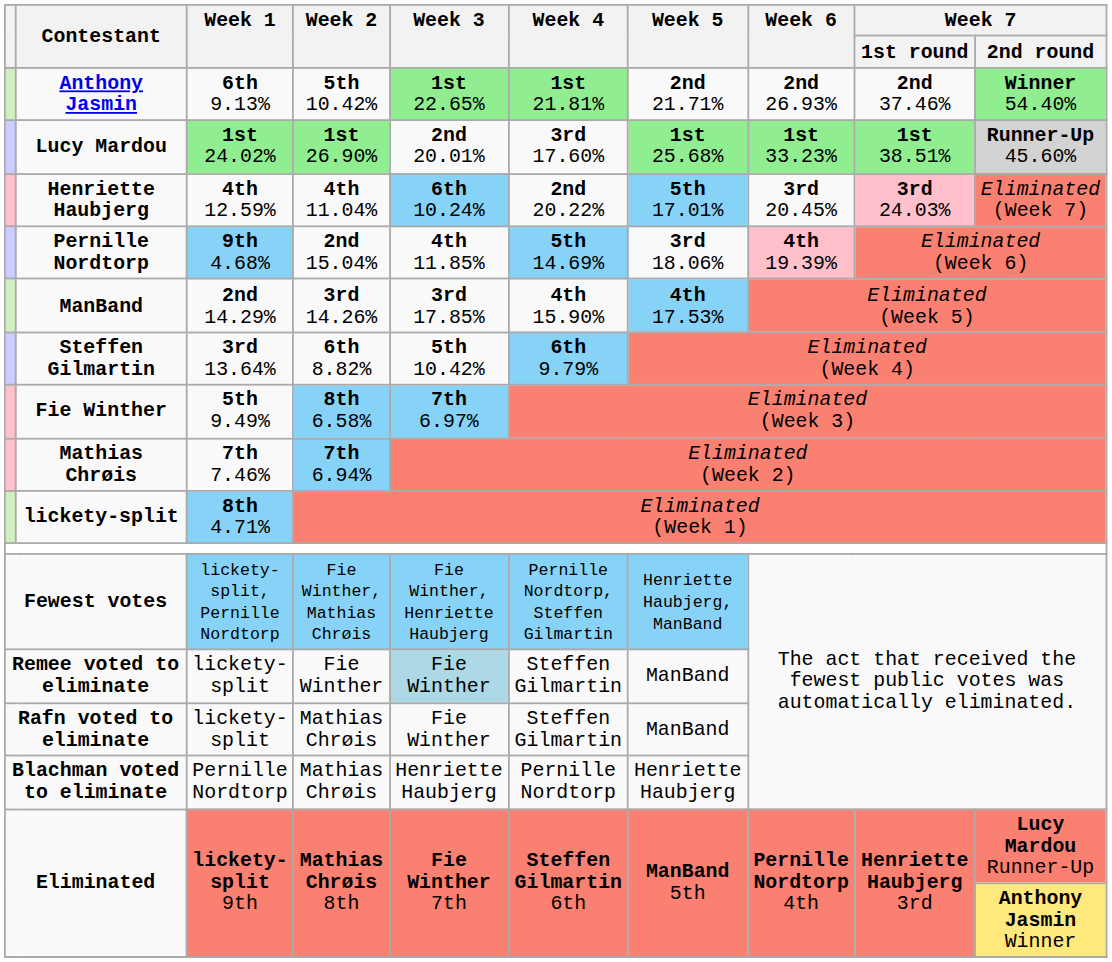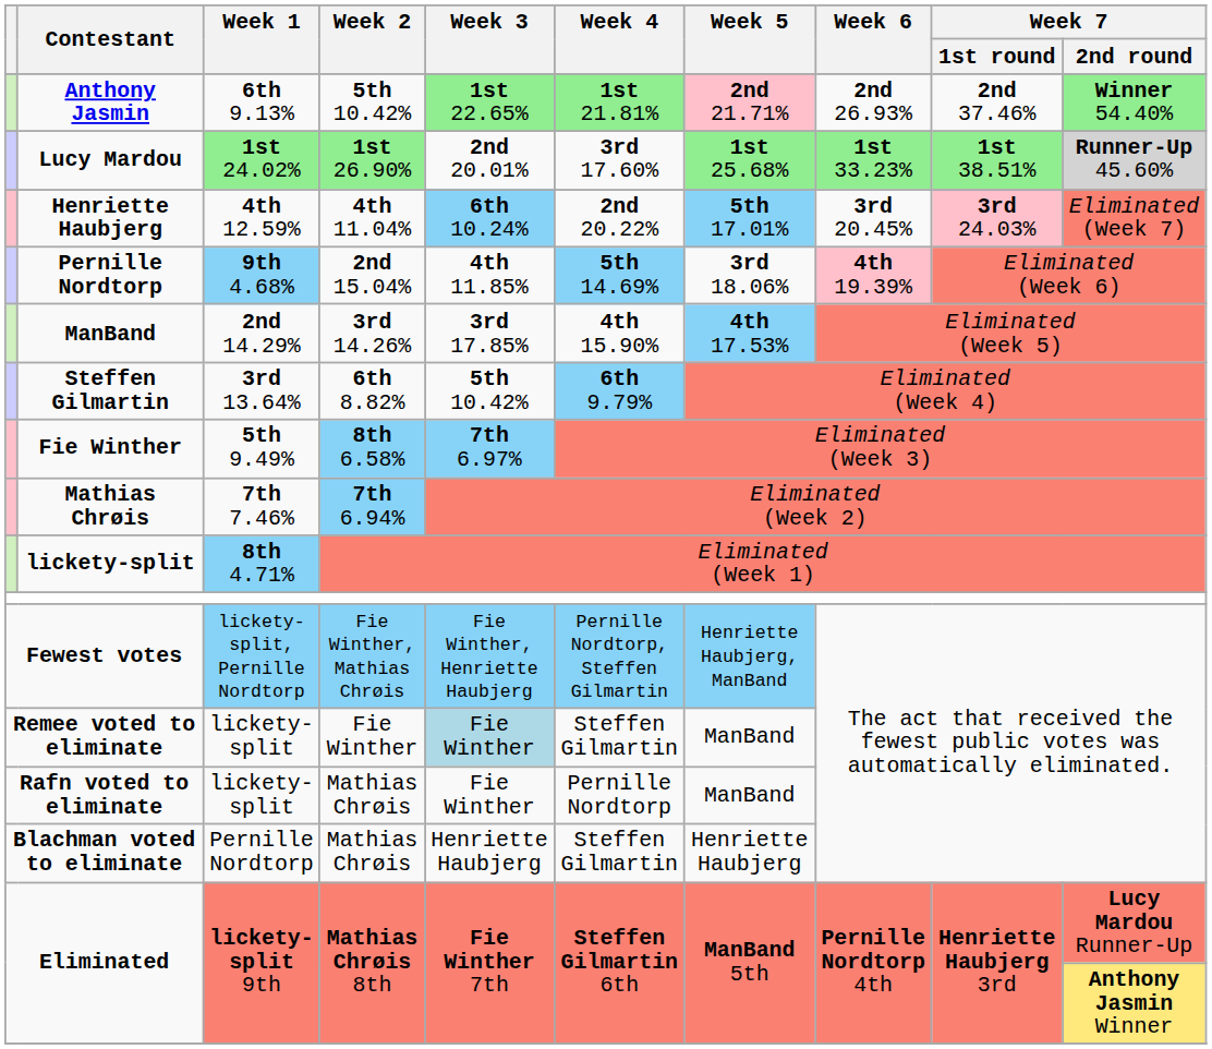Anthony Jasmin | Week 5: no background -> pink background
Rafn voted to eliminate | Week 4: Steffen Gilmartin -> Pernille Nordtorp
Blachman voted to eliminate | Week 4: Pernille Nordtorp -> Steffen Gilmartin
